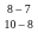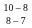rows swapped: 10 – 8 <-> 8 – 7
